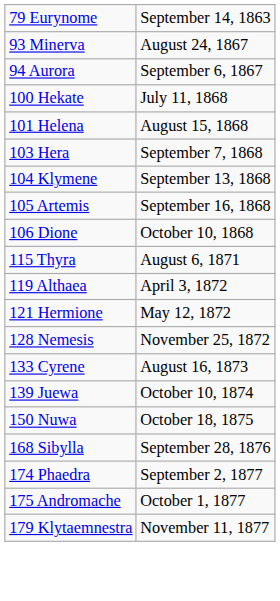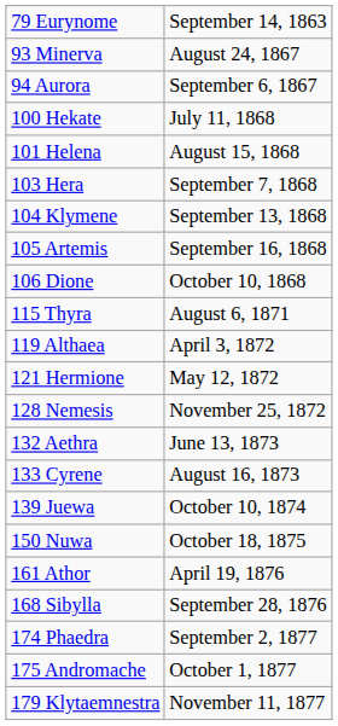+ row: 132 Aethra | June 13, 1873
+ row: 161 Athor | April 19, 1876
